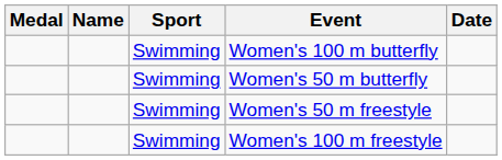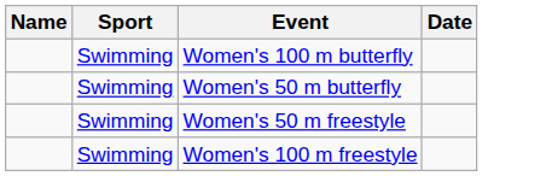- column: Medal
